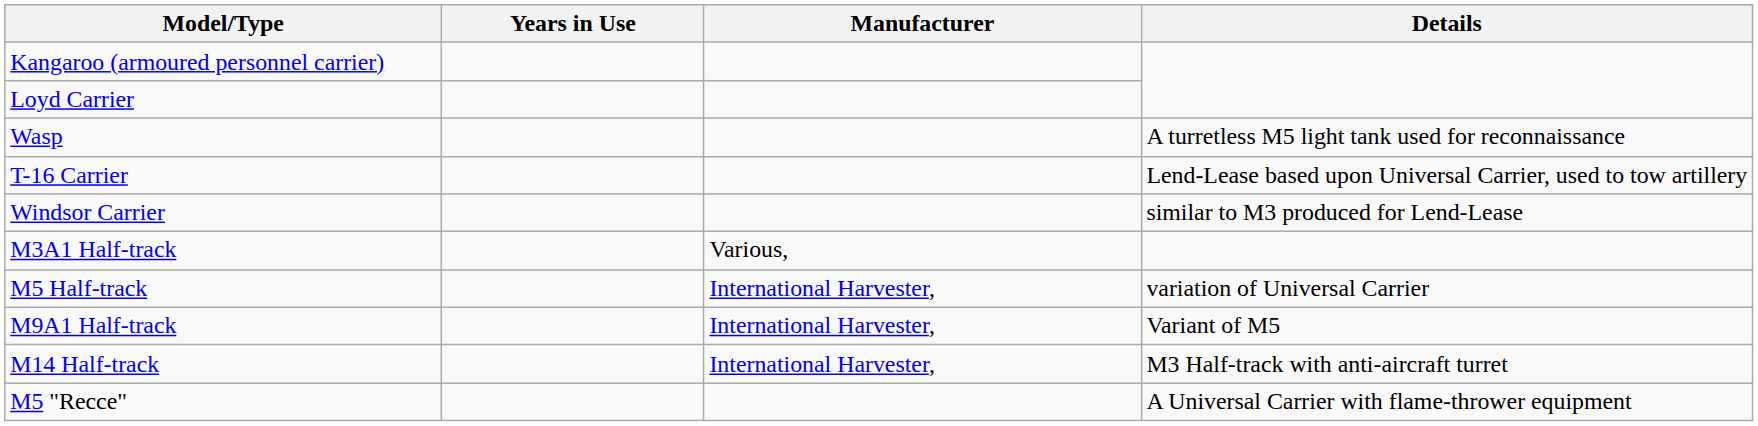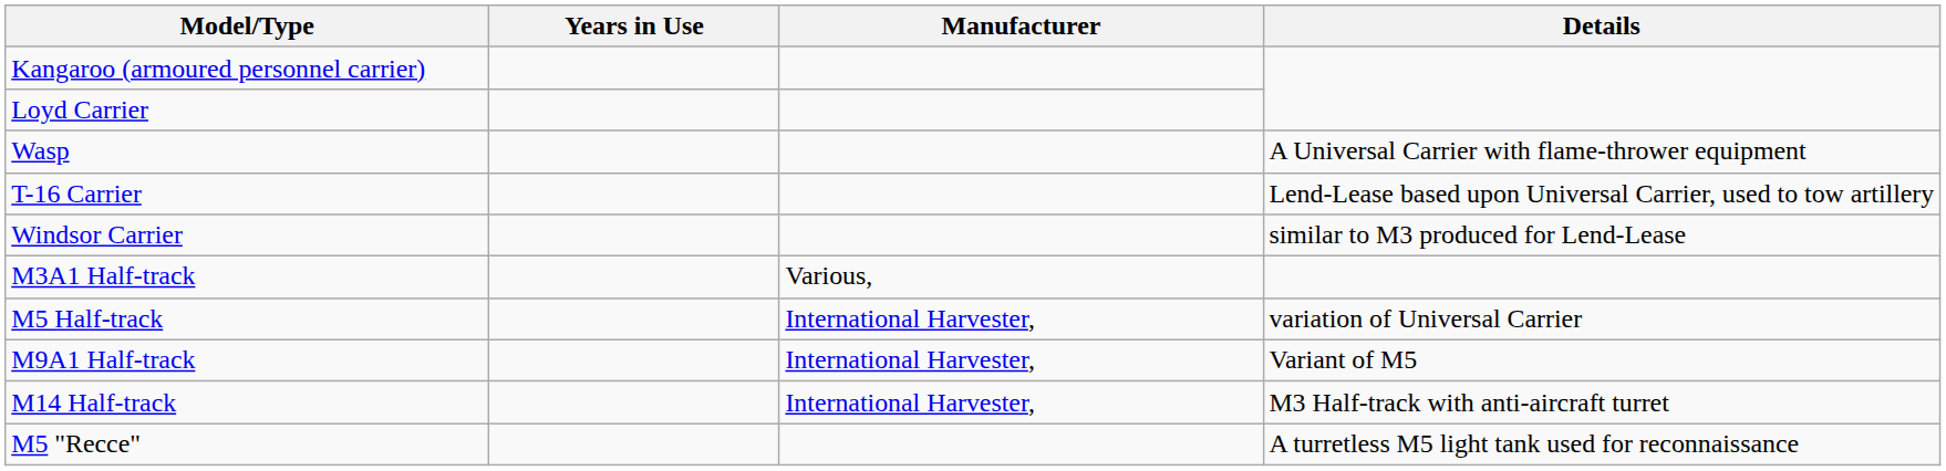Wasp | Details: A turretless M5 light tank used for reconnaissance -> A Universal Carrier with flame-thrower equipment
M5 "Recce" | Details: A Universal Carrier with flame-thrower equipment -> A turretless M5 light tank used for reconnaissance
